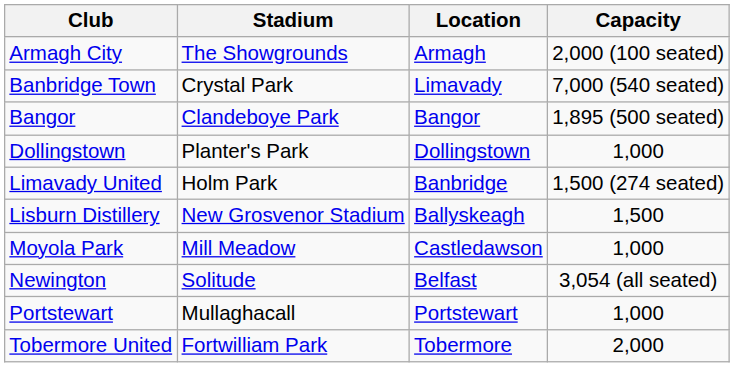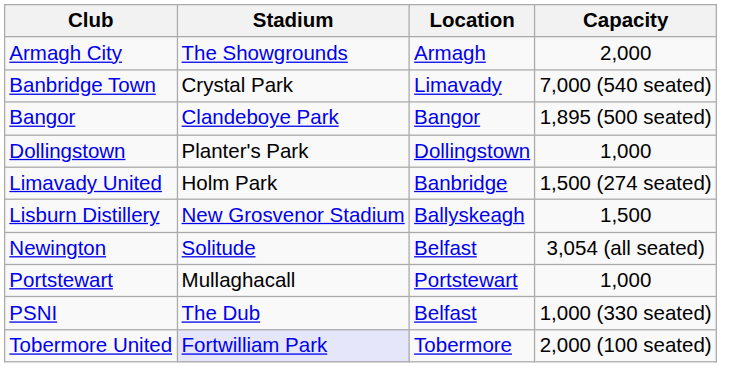Armagh City | Capacity: 2,000 (100 seated) -> 2,000
- row: Moyola Park | Mill Meadow | Castledawson | 1,000
+ row: PSNI | The Dub | Belfast | 1,000 (330 seated)
Tobermore United | Stadium: no background -> lavender background
Tobermore United | Capacity: 2,000 -> 2,000 (100 seated)
